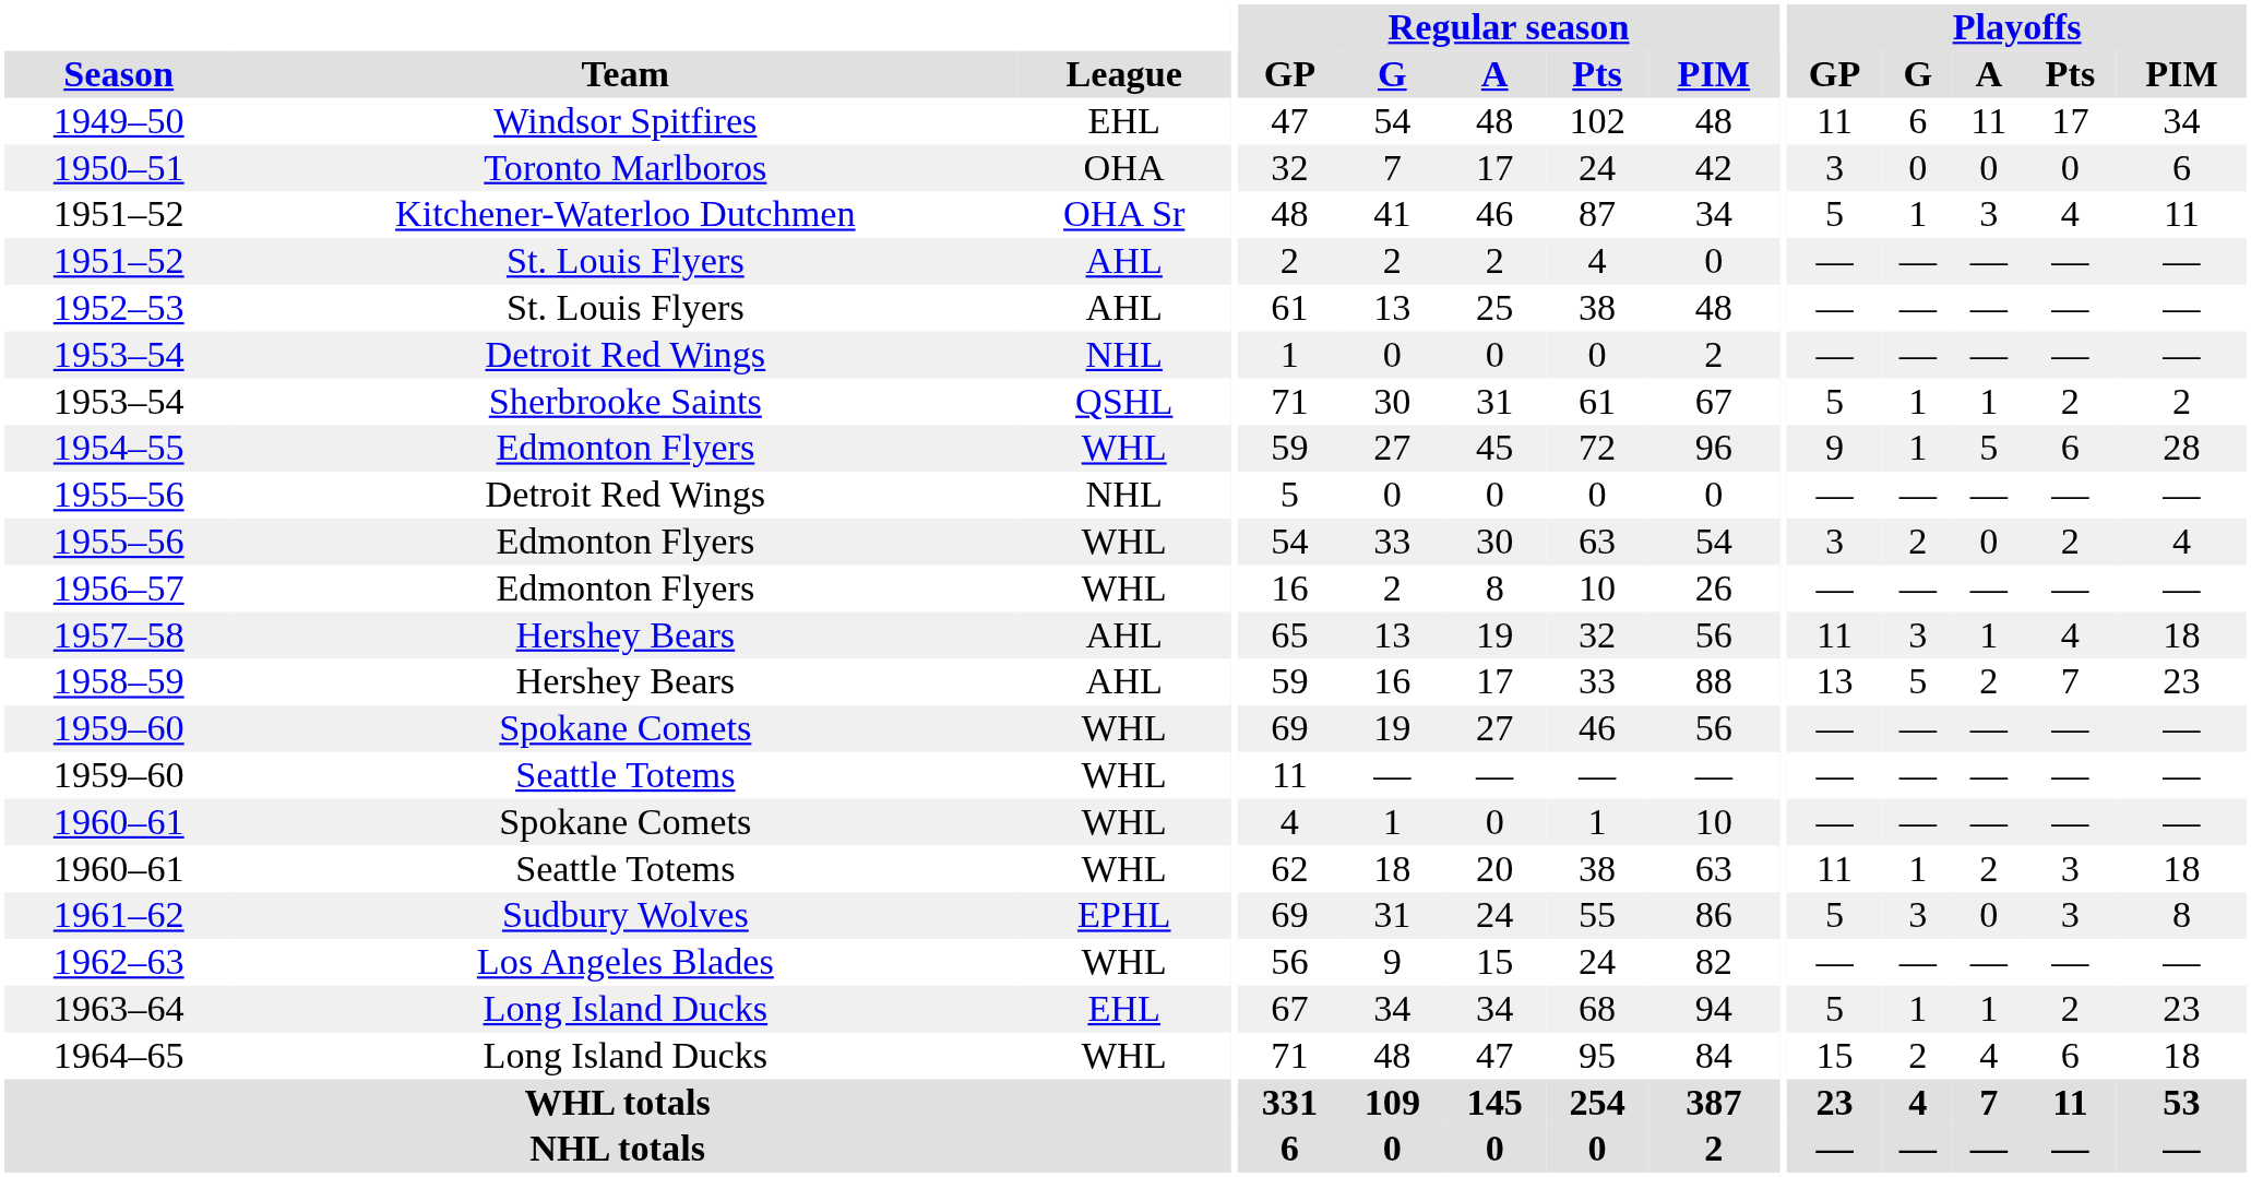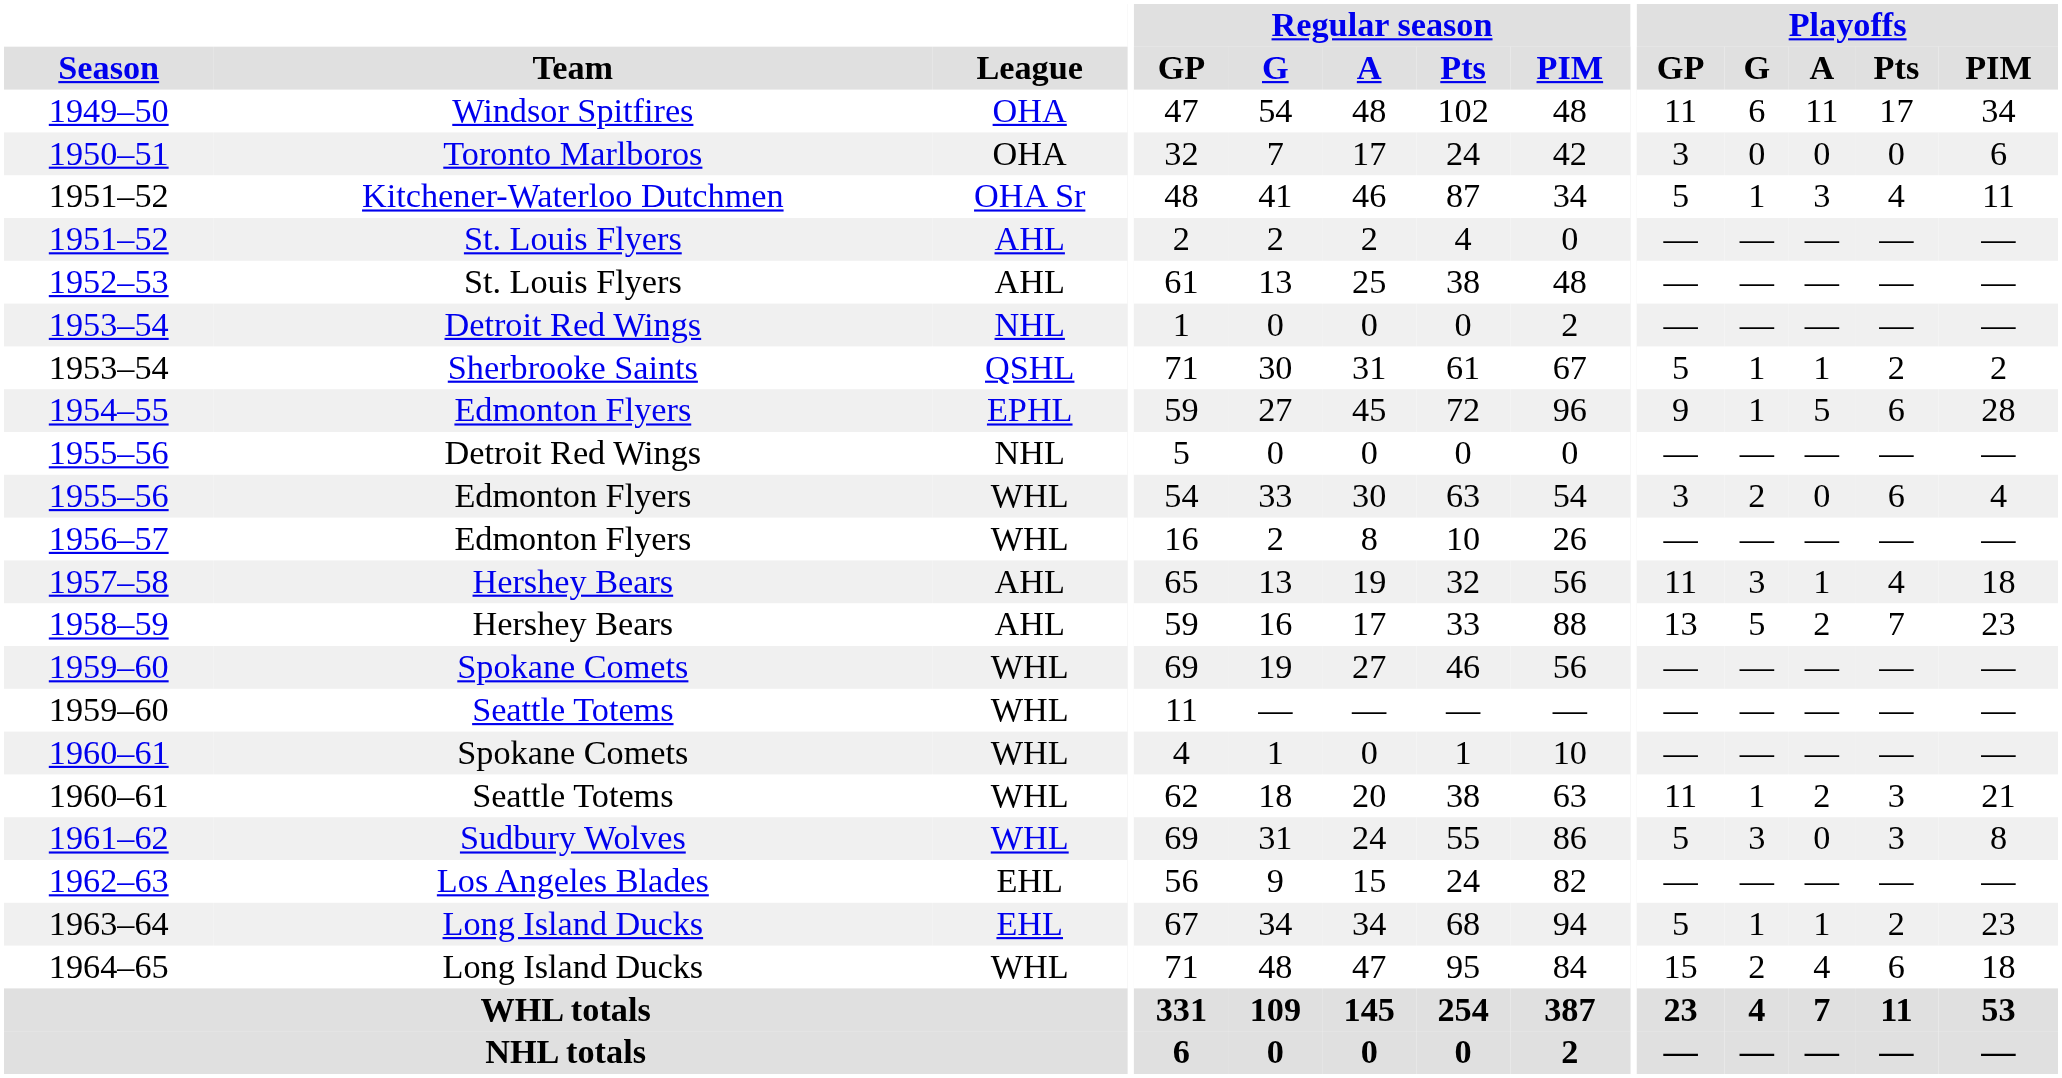1949–50 | League: EHL -> OHA
1954–55 | League: WHL -> EPHL
1955–56 / Edmonton Flyers | Playoffs / Pts: 2 -> 6
1960–61 / Seattle Totems | Playoffs / PIM: 18 -> 21
1961–62 | League: EPHL -> WHL
1962–63 | League: WHL -> EHL
